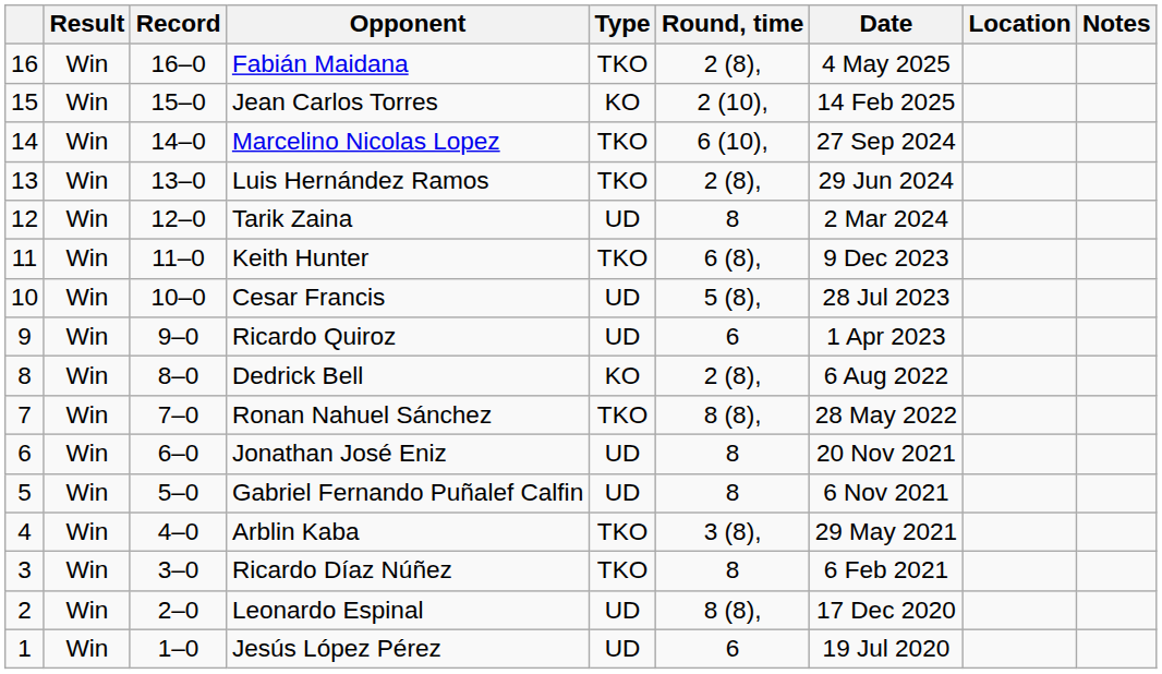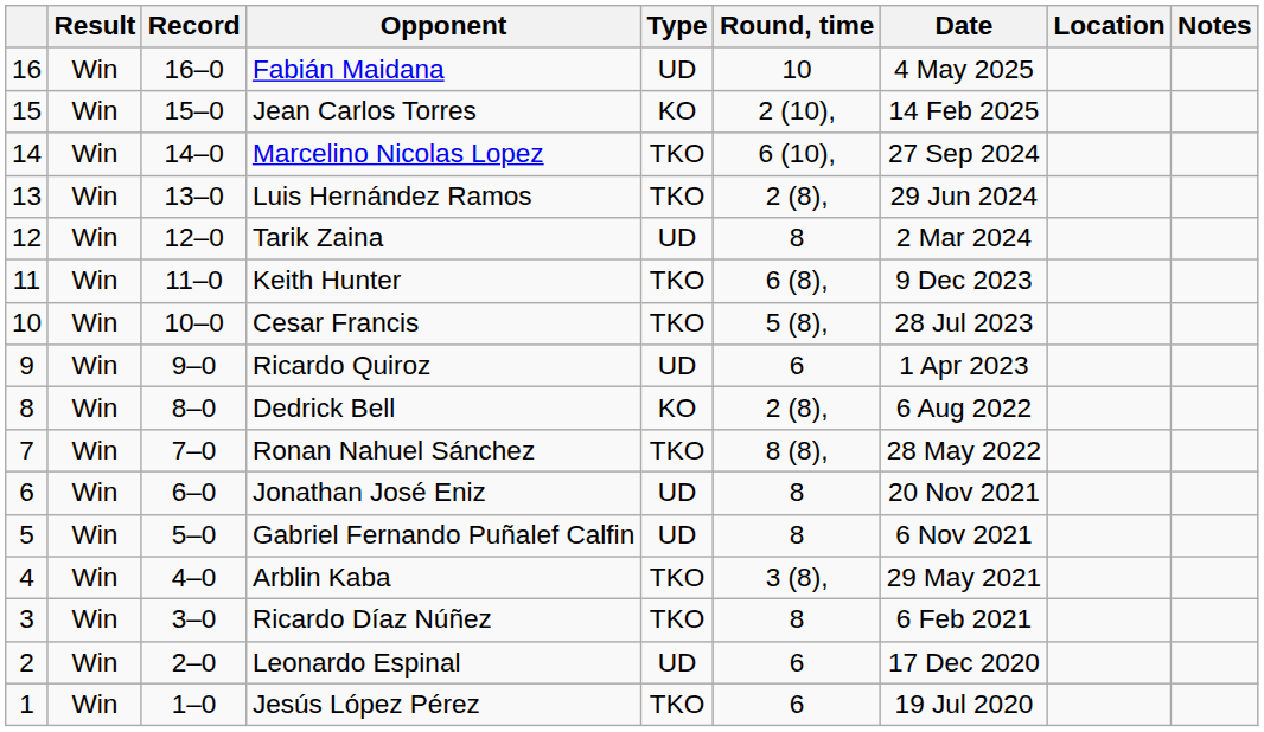Fabián Maidana | Type: TKO -> UD
Fabián Maidana | Round, time: 2 (8), -> 10
Cesar Francis | Type: UD -> TKO
Leonardo Espinal | Round, time: 8 (8), -> 6
Jesús López Pérez | Type: UD -> TKO
